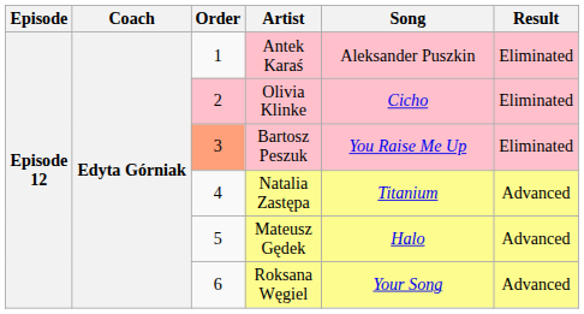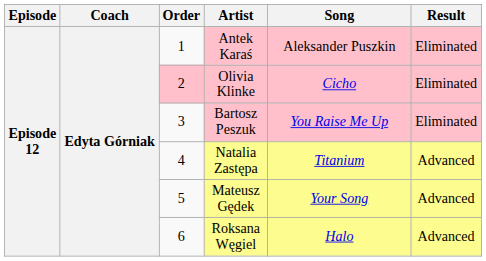Bartosz Peszuk | Order: lightsalmon background -> no background
Mateusz Gędek | Song: Halo -> Your Song
Roksana Węgiel | Song: Your Song -> Halo
